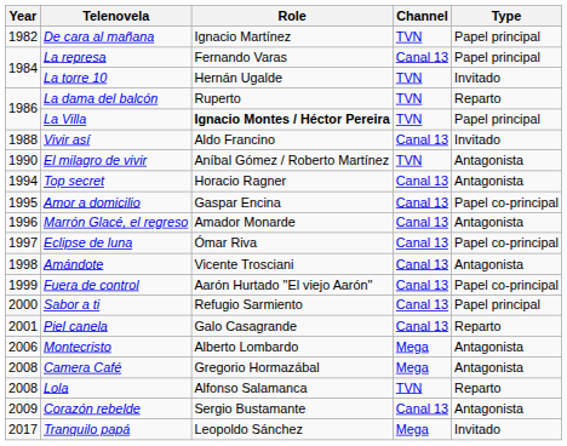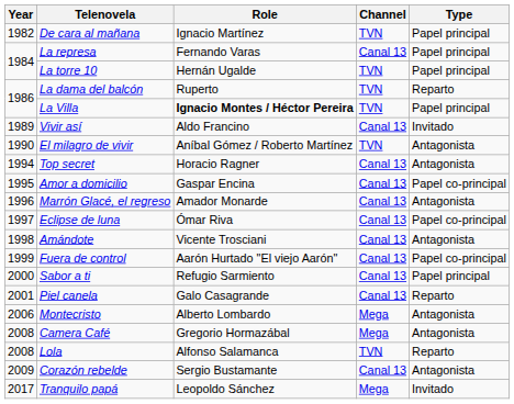La torre 10 | Type: Invitado -> Papel principal
Vivir así | Year: 1988 -> 1989
